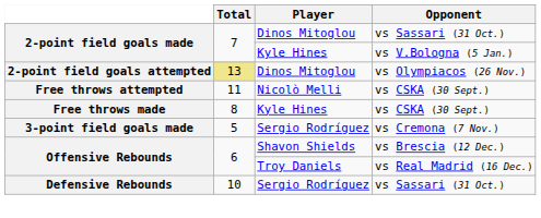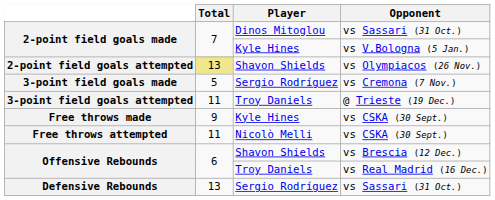2-point field goals attempted | Player: Dinos Mitoglou -> Shavon Shields
rows swapped: 3-point field goals made <-> Free throws attempted
+ row: 3-point field goals attempted | 11 | Troy Daniels | @ Trieste (19 Dec.)
Free throws made | Total: 8 -> 9
Defensive Rebounds | Total: 10 -> 13
